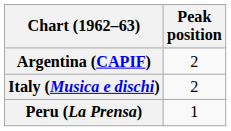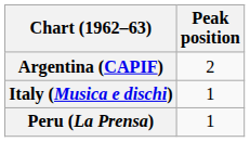Italy (Musica e dischi) | Peak position: 2 -> 1
